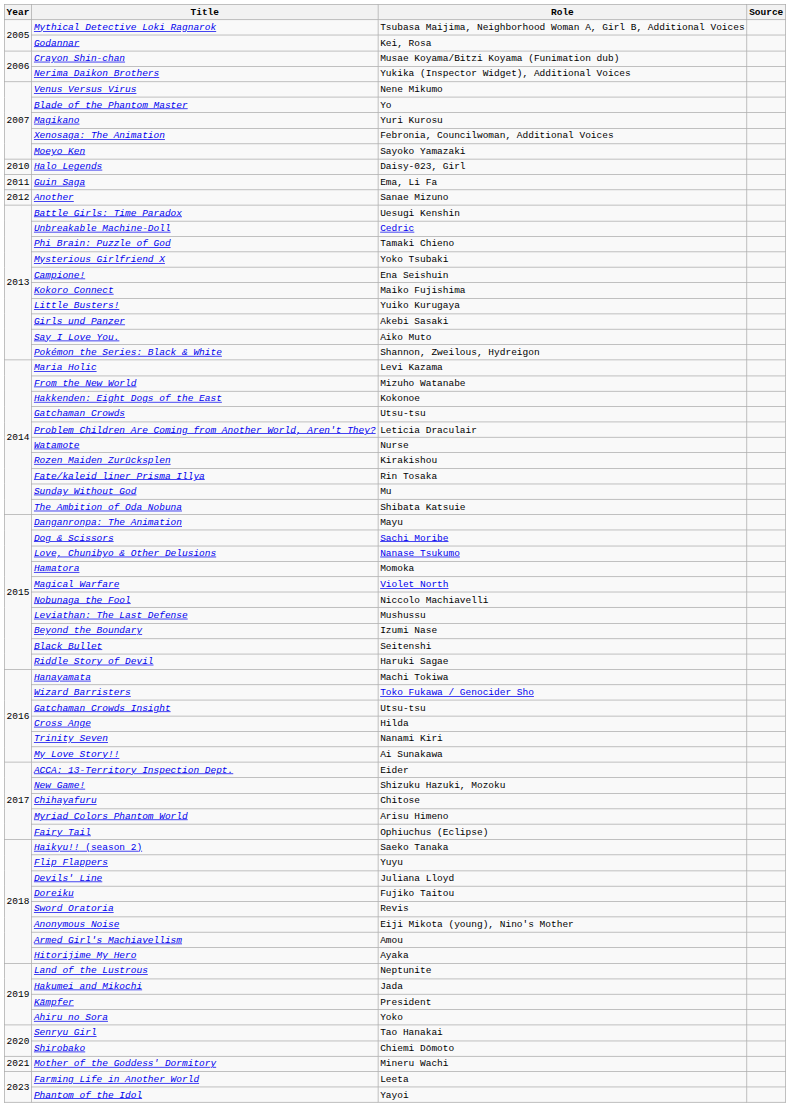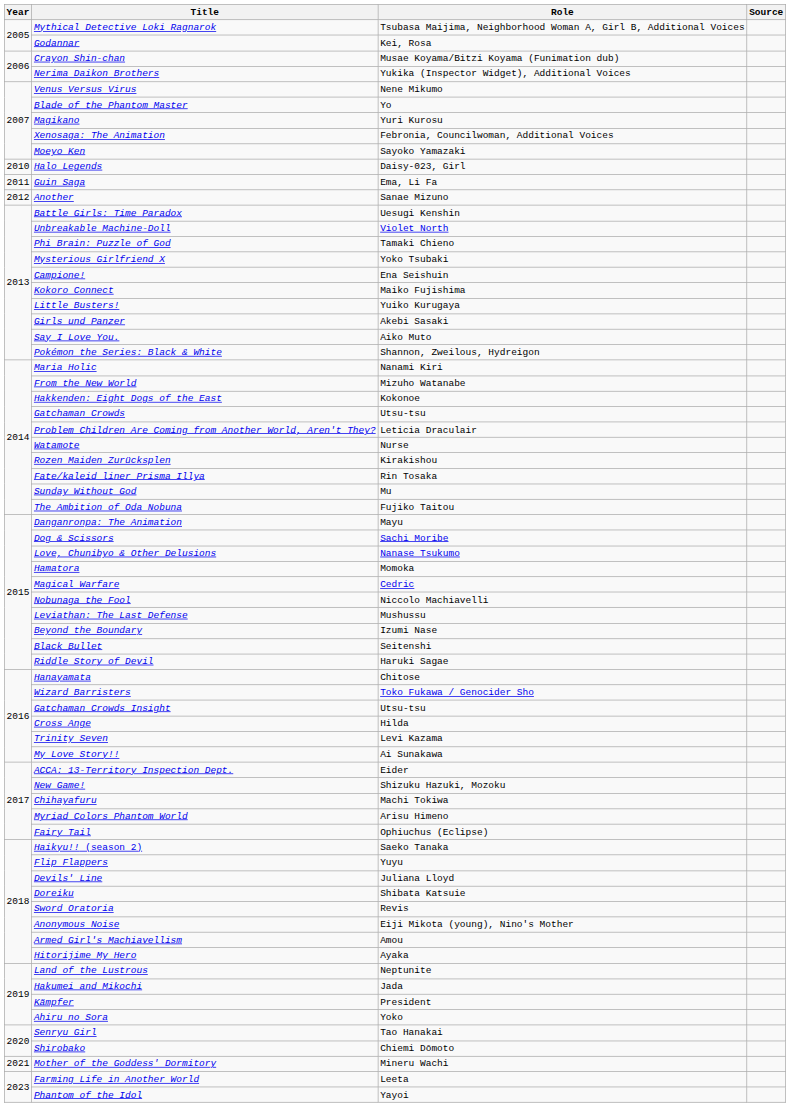Unbreakable Machine-Doll | Role: Cedric -> Violet North
Maria Holic | Role: Levi Kazama -> Nanami Kiri
The Ambition of Oda Nobuna | Role: Shibata Katsuie -> Fujiko Taitou
Magical Warfare | Role: Violet North -> Cedric
Hanayamata | Role: Machi Tokiwa -> Chitose
Trinity Seven | Role: Nanami Kiri -> Levi Kazama
Chihayafuru | Role: Chitose -> Machi Tokiwa
Doreiku | Role: Fujiko Taitou -> Shibata Katsuie
